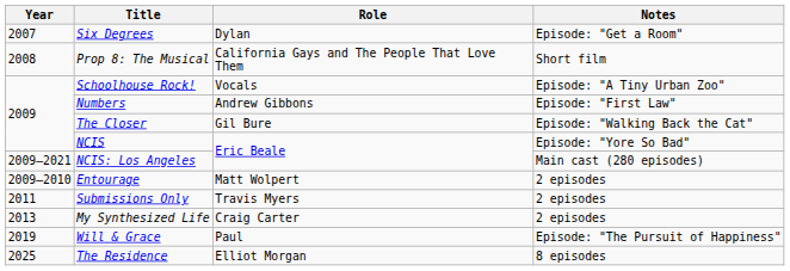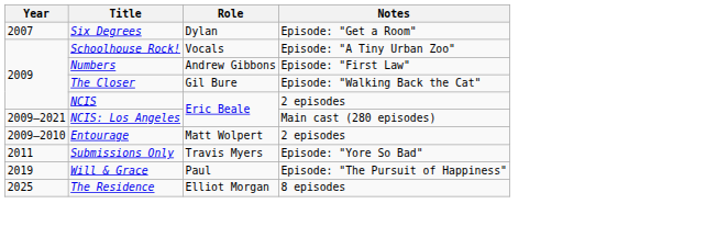- row: 2008 | Prop 8: The Musical | California Gays and The People That Love Them | Short film
NCIS | Notes: Episode: "Yore So Bad" -> 2 episodes
Submissions Only | Notes: 2 episodes -> Episode: "Yore So Bad"
- row: 2013 | My Synthesized Life | Craig Carter | 2 episodes
